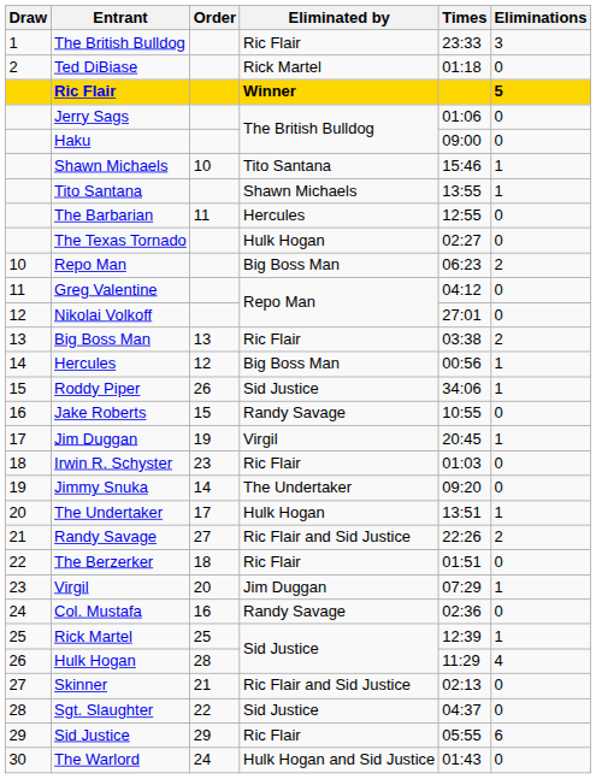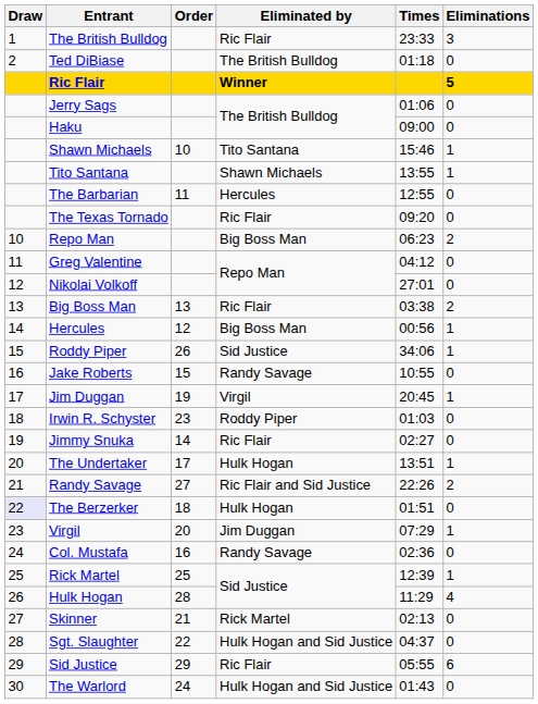Ted DiBiase | Eliminated by: Rick Martel -> The British Bulldog
The Texas Tornado | Eliminated by: Hulk Hogan -> Ric Flair
The Texas Tornado | Times: 02:27 -> 09:20
Irwin R. Schyster | Eliminated by: Ric Flair -> Roddy Piper
Jimmy Snuka | Eliminated by: The Undertaker -> Ric Flair
Jimmy Snuka | Times: 09:20 -> 02:27
The Berzerker | Draw: no background -> lavender background
The Berzerker | Eliminated by: Ric Flair -> Hulk Hogan
Skinner | Eliminated by: Ric Flair and Sid Justice -> Rick Martel
Sgt. Slaughter | Eliminated by: Sid Justice -> Hulk Hogan and Sid Justice
